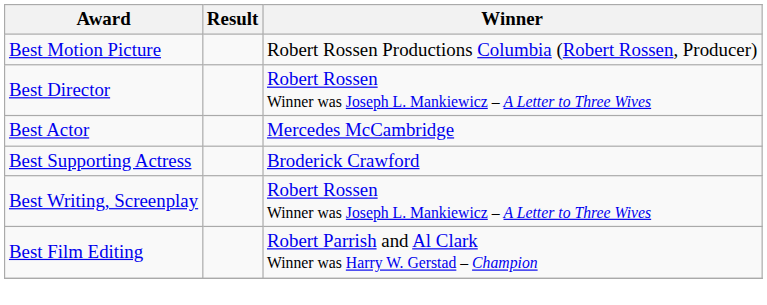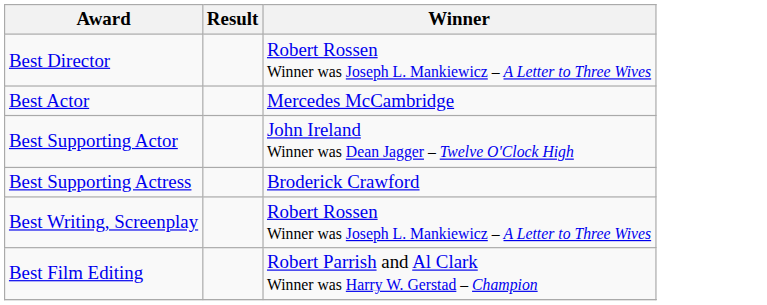- row: Best Motion Picture | Robert Rossen Productions Columbia (Robert Rossen, Producer)
+ row: Best Supporting Actor | John Ireland Winner was Dean Jagger – Twelve O'Clock High
